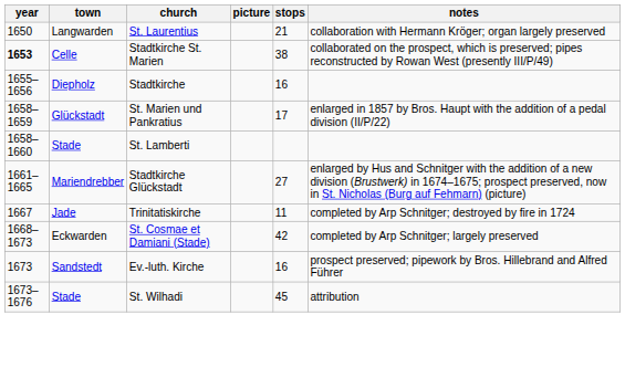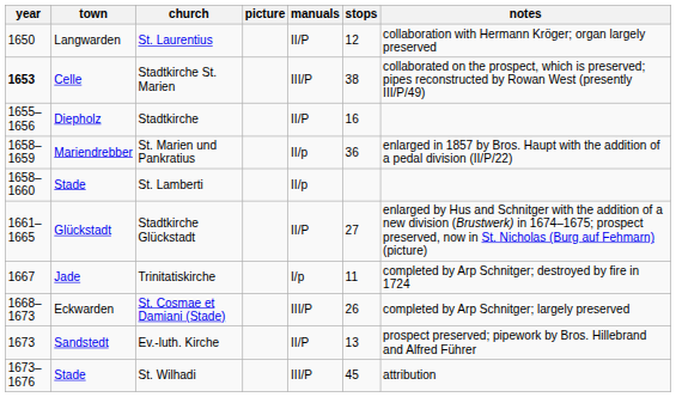+ column: manuals | II/P | III/P | II/P | II/p | II/p | II/P | I/p | III/P | II/P | III/P
St. Laurentius | stops: 21 -> 12
St. Marien und Pankratius | town: Glückstadt -> Mariendrebber
St. Marien und Pankratius | stops: 17 -> 36
Stadtkirche Glückstadt | town: Mariendrebber -> Glückstadt
St. Cosmae et Damiani (Stade) | stops: 42 -> 26
Ev.-luth. Kirche | stops: 16 -> 13
